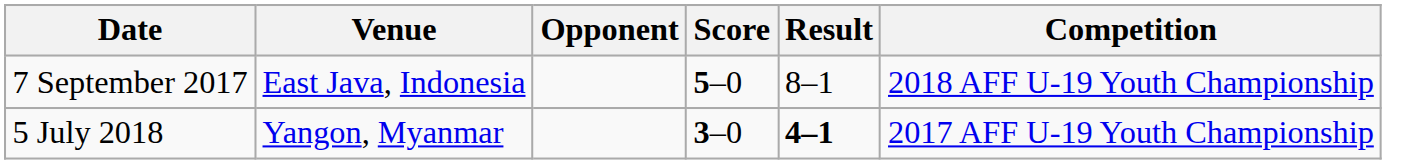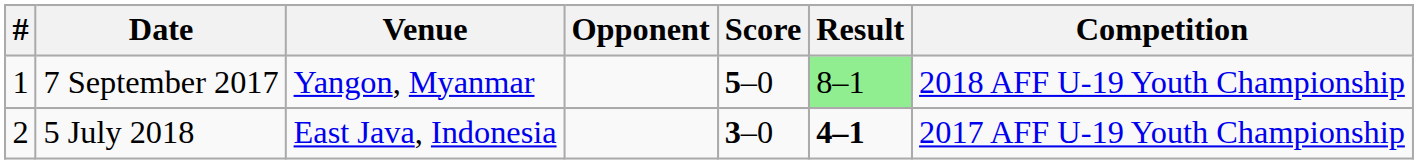+ column: # | 1 | 2
7 September 2017 | Venue: East Java, Indonesia -> Yangon, Myanmar
7 September 2017 | Result: no background -> lightgreen background
5 July 2018 | Venue: Yangon, Myanmar -> East Java, Indonesia
